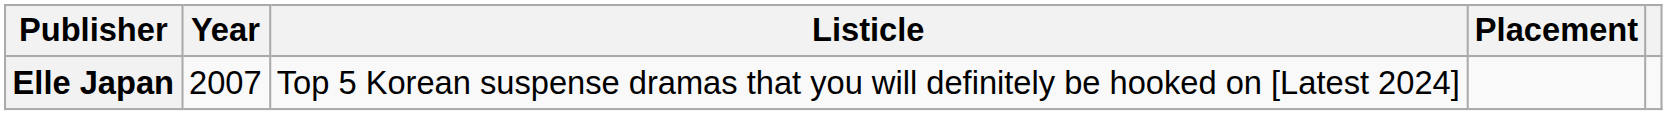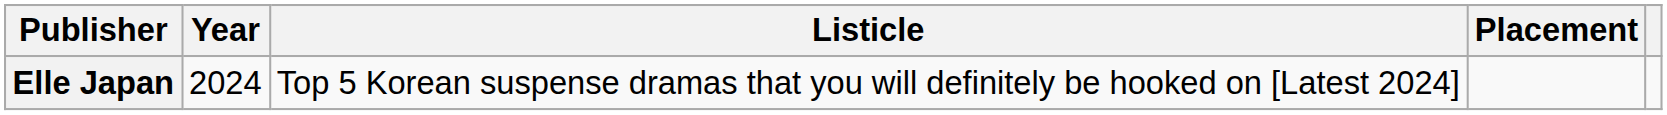Elle Japan | Year: 2007 -> 2024
